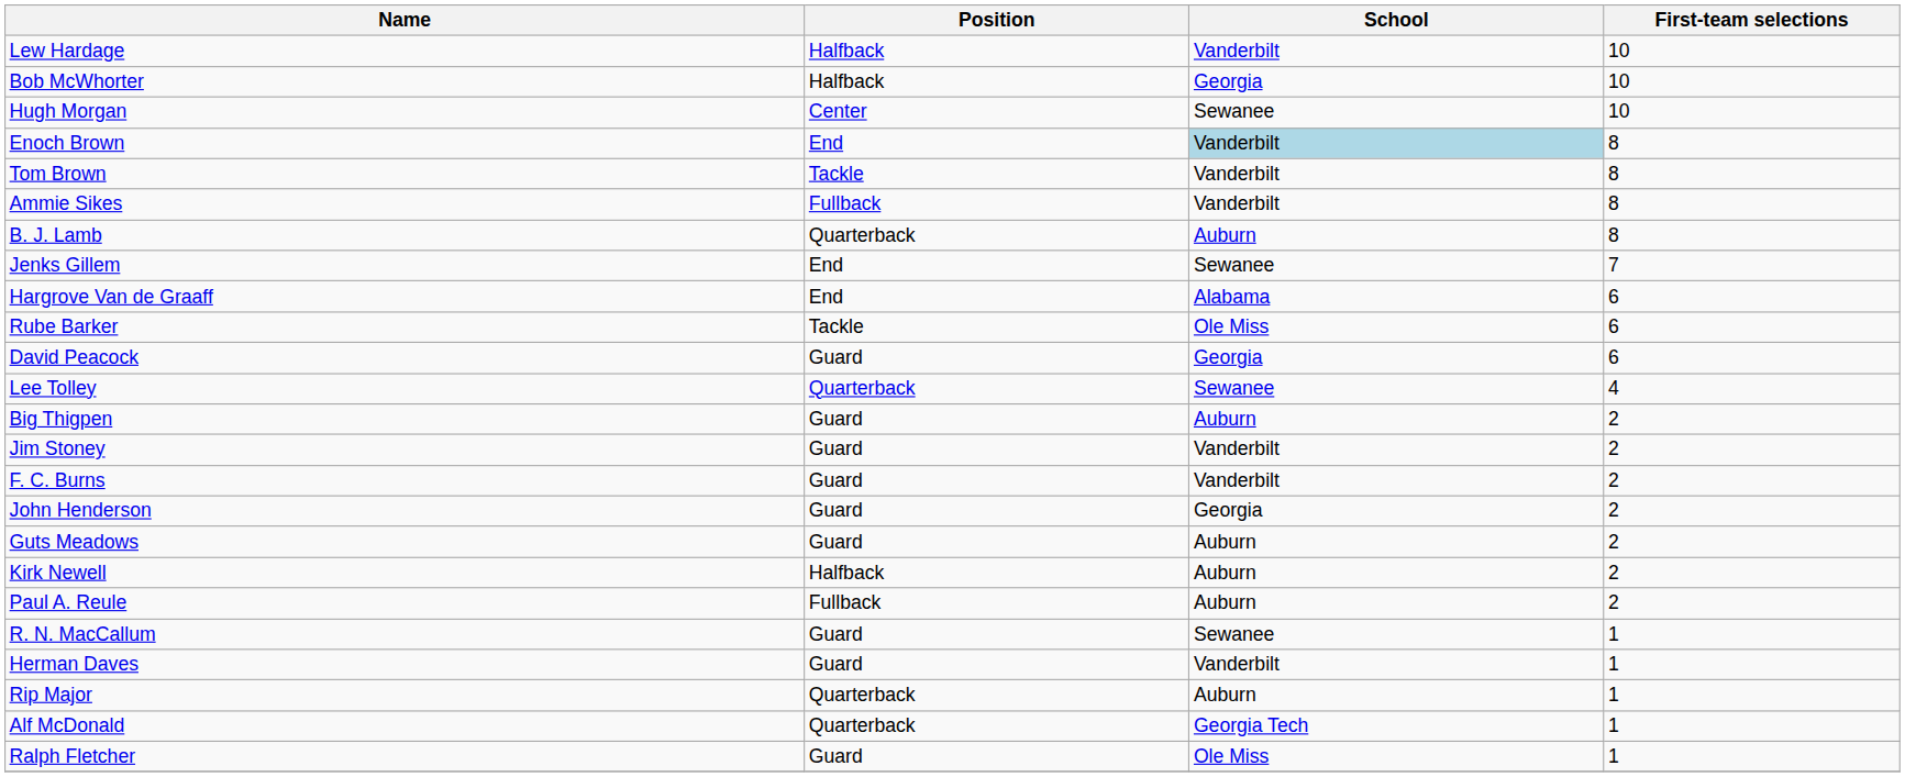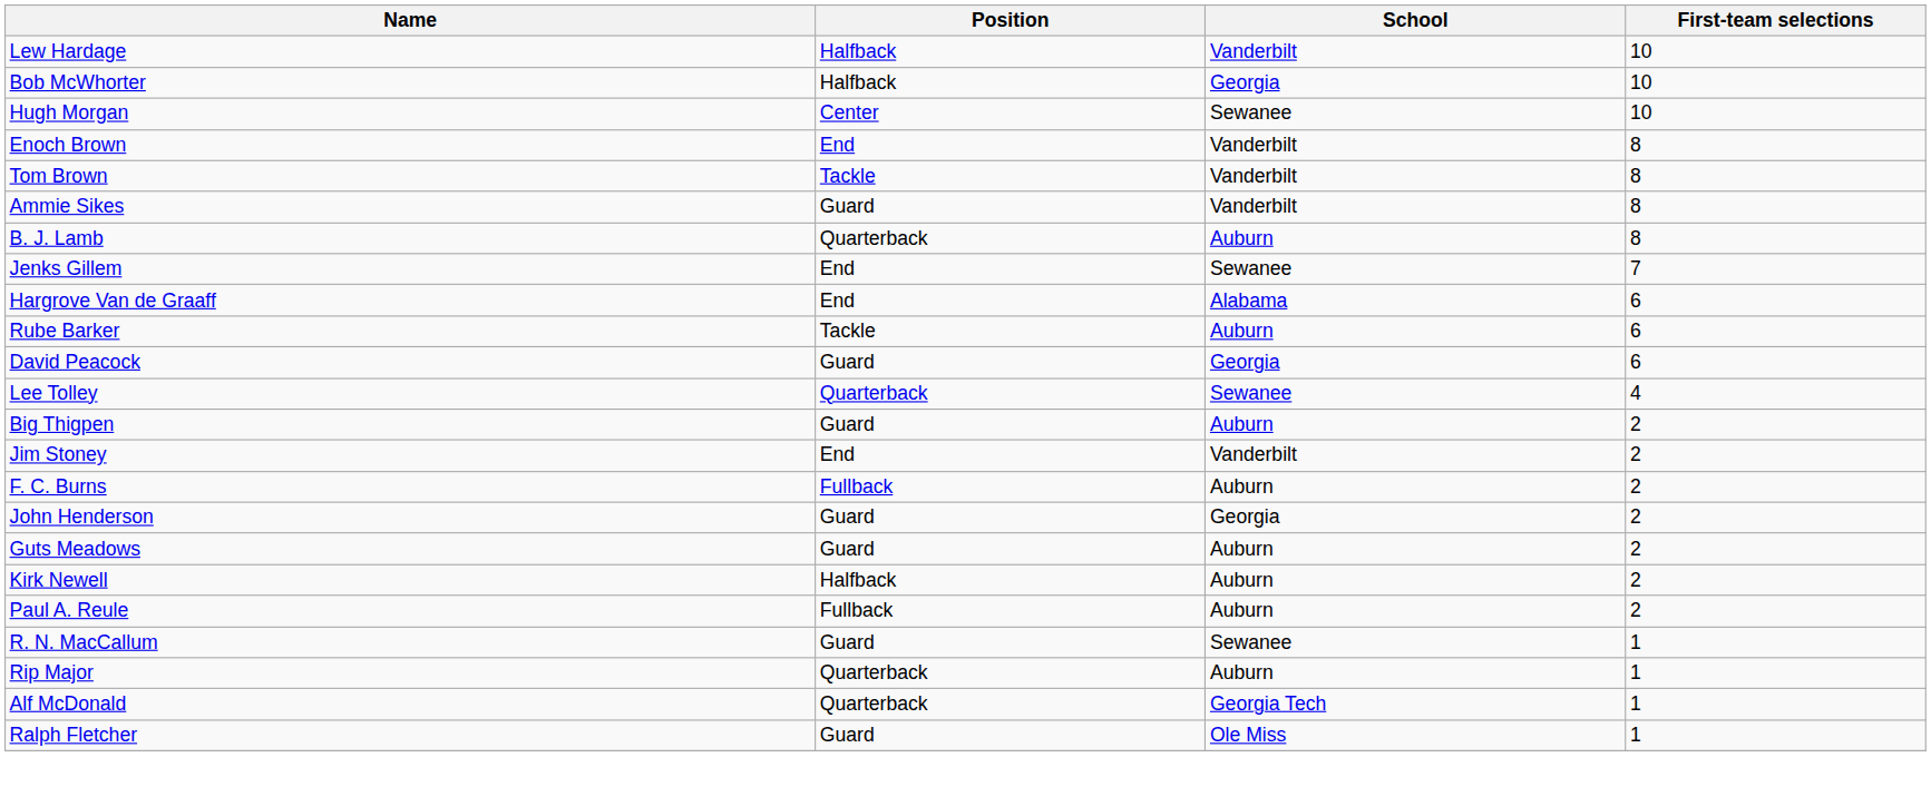Enoch Brown | School: lightblue background -> no background
Ammie Sikes | Position: Fullback -> Guard
Rube Barker | School: Ole Miss -> Auburn
Jim Stoney | Position: Guard -> End
F. C. Burns | Position: Guard -> Fullback
F. C. Burns | School: Vanderbilt -> Auburn
- row: Herman Daves | Guard | Vanderbilt | 1
